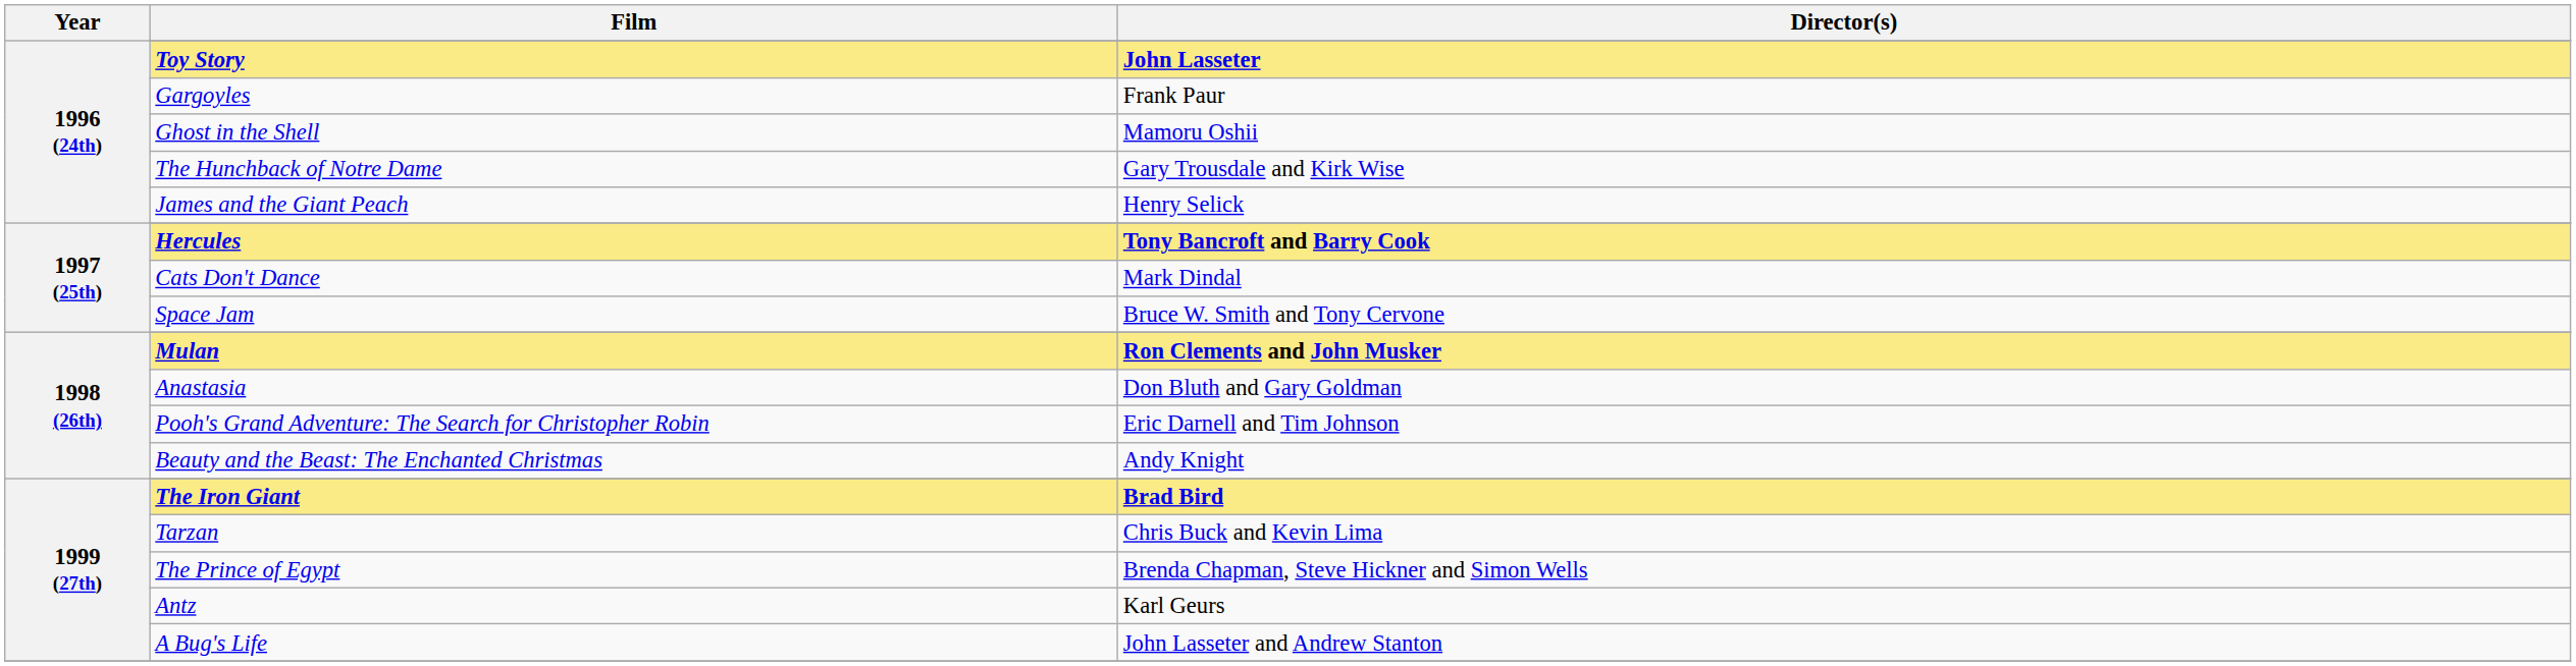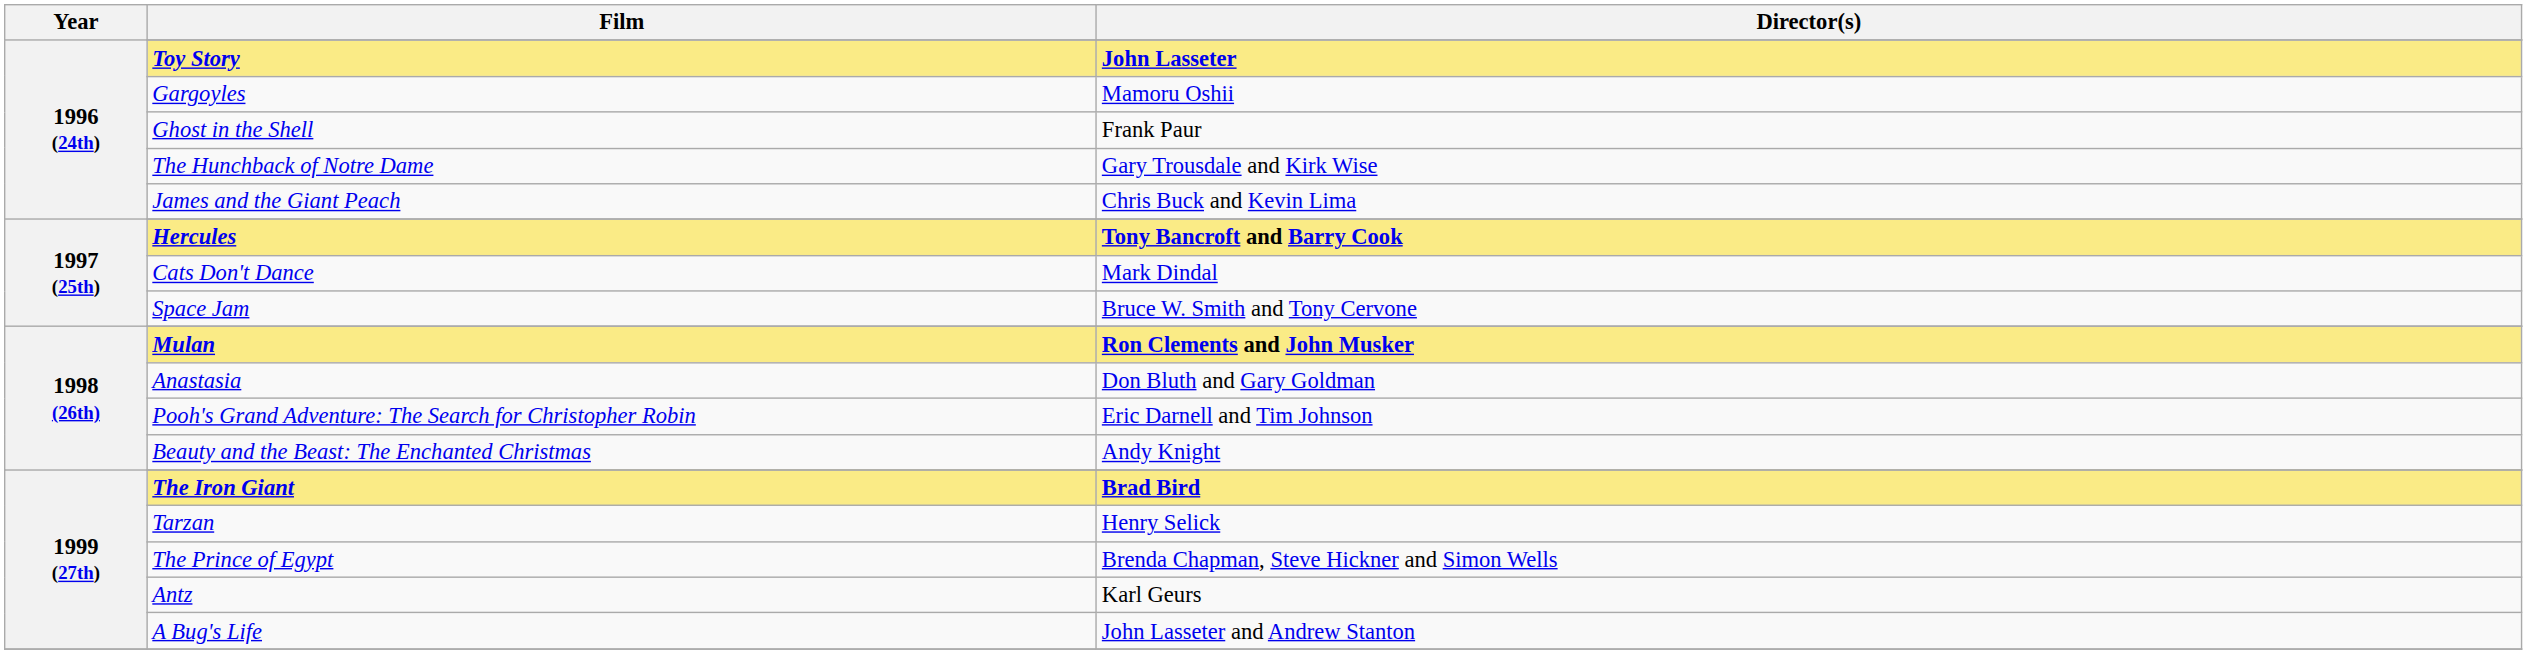Gargoyles | Director(s): Frank Paur -> Mamoru Oshii
Ghost in the Shell | Director(s): Mamoru Oshii -> Frank Paur
James and the Giant Peach | Director(s): Henry Selick -> Chris Buck and Kevin Lima
Tarzan | Director(s): Chris Buck and Kevin Lima -> Henry Selick
